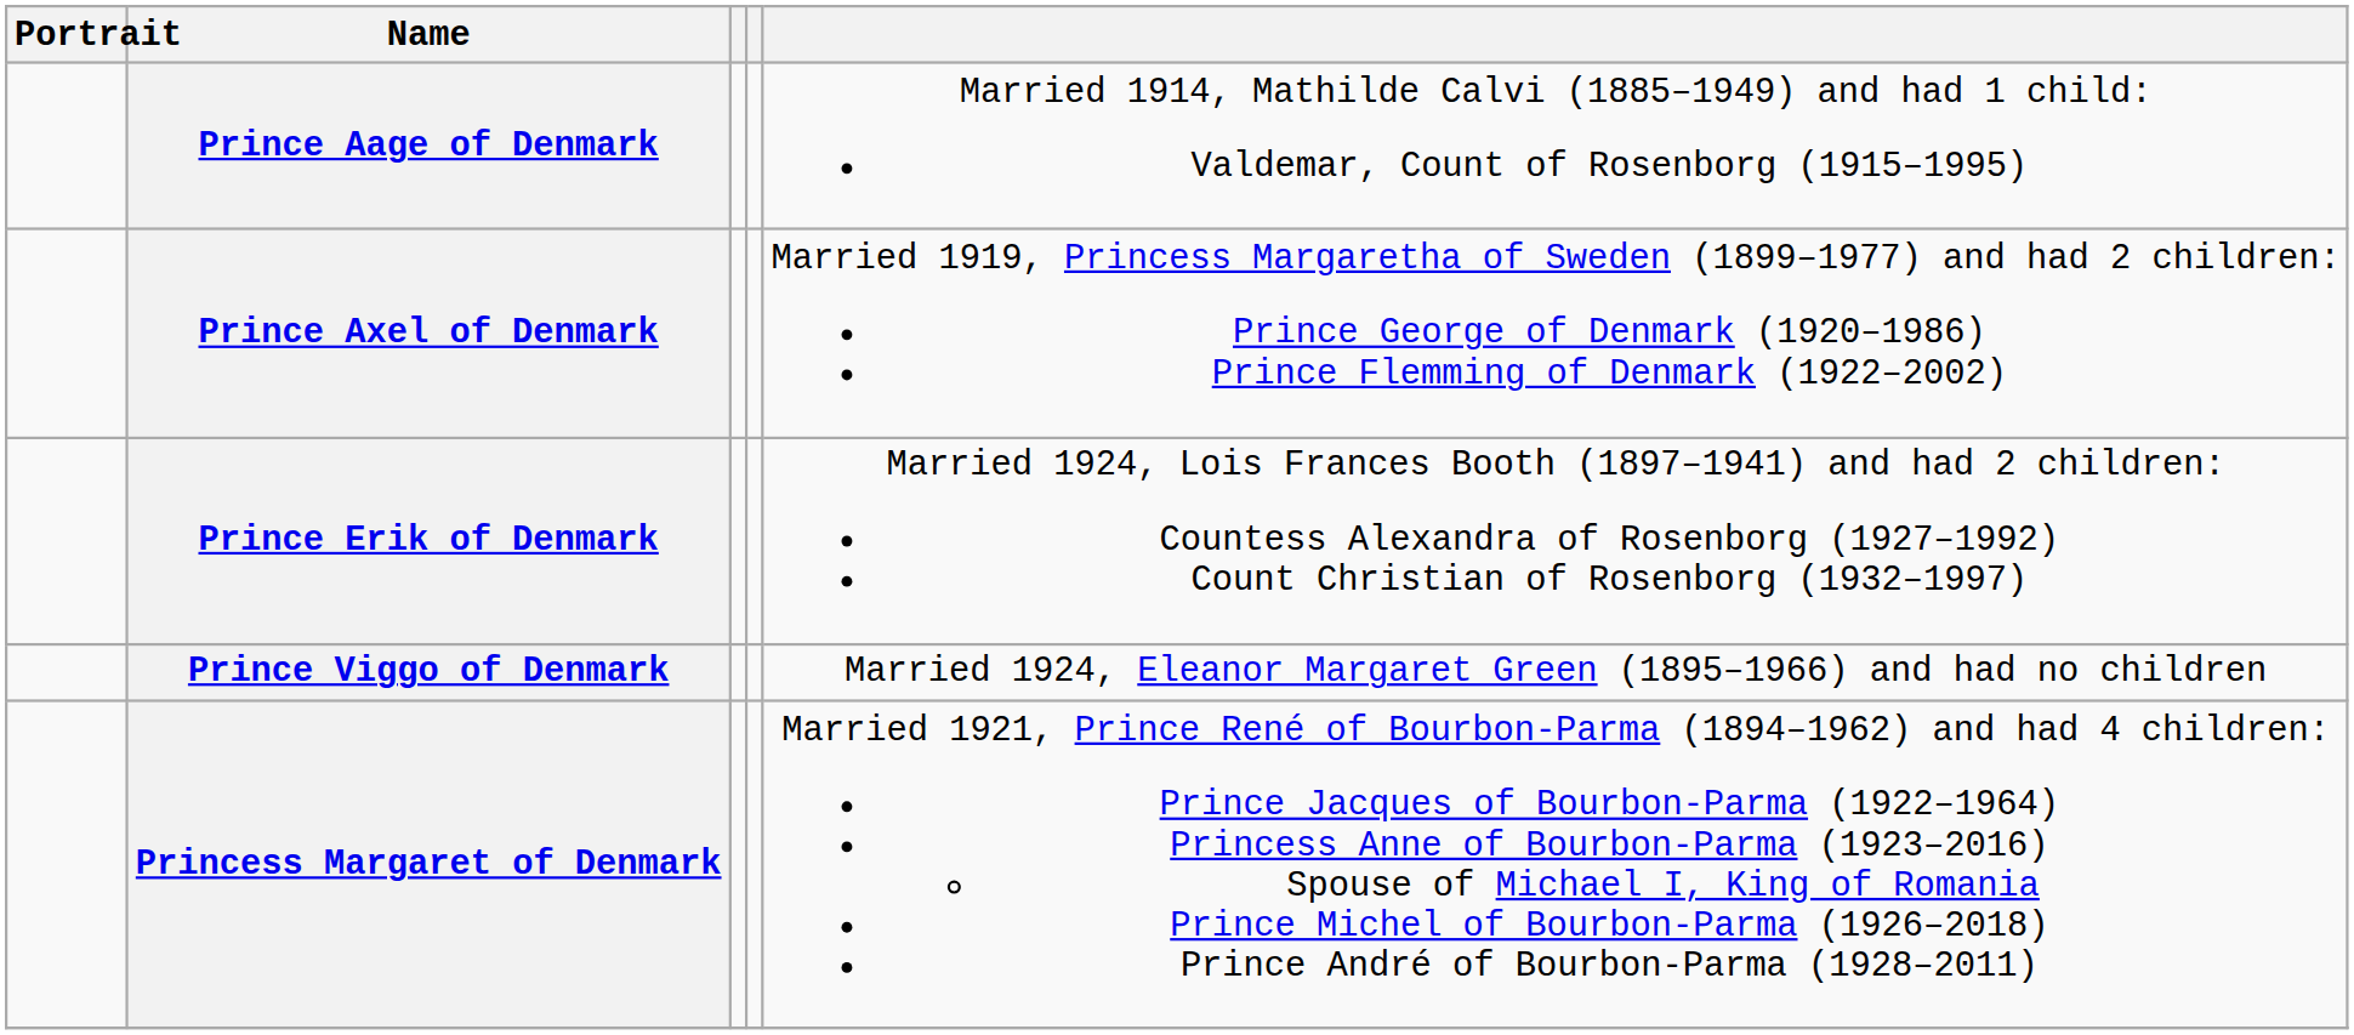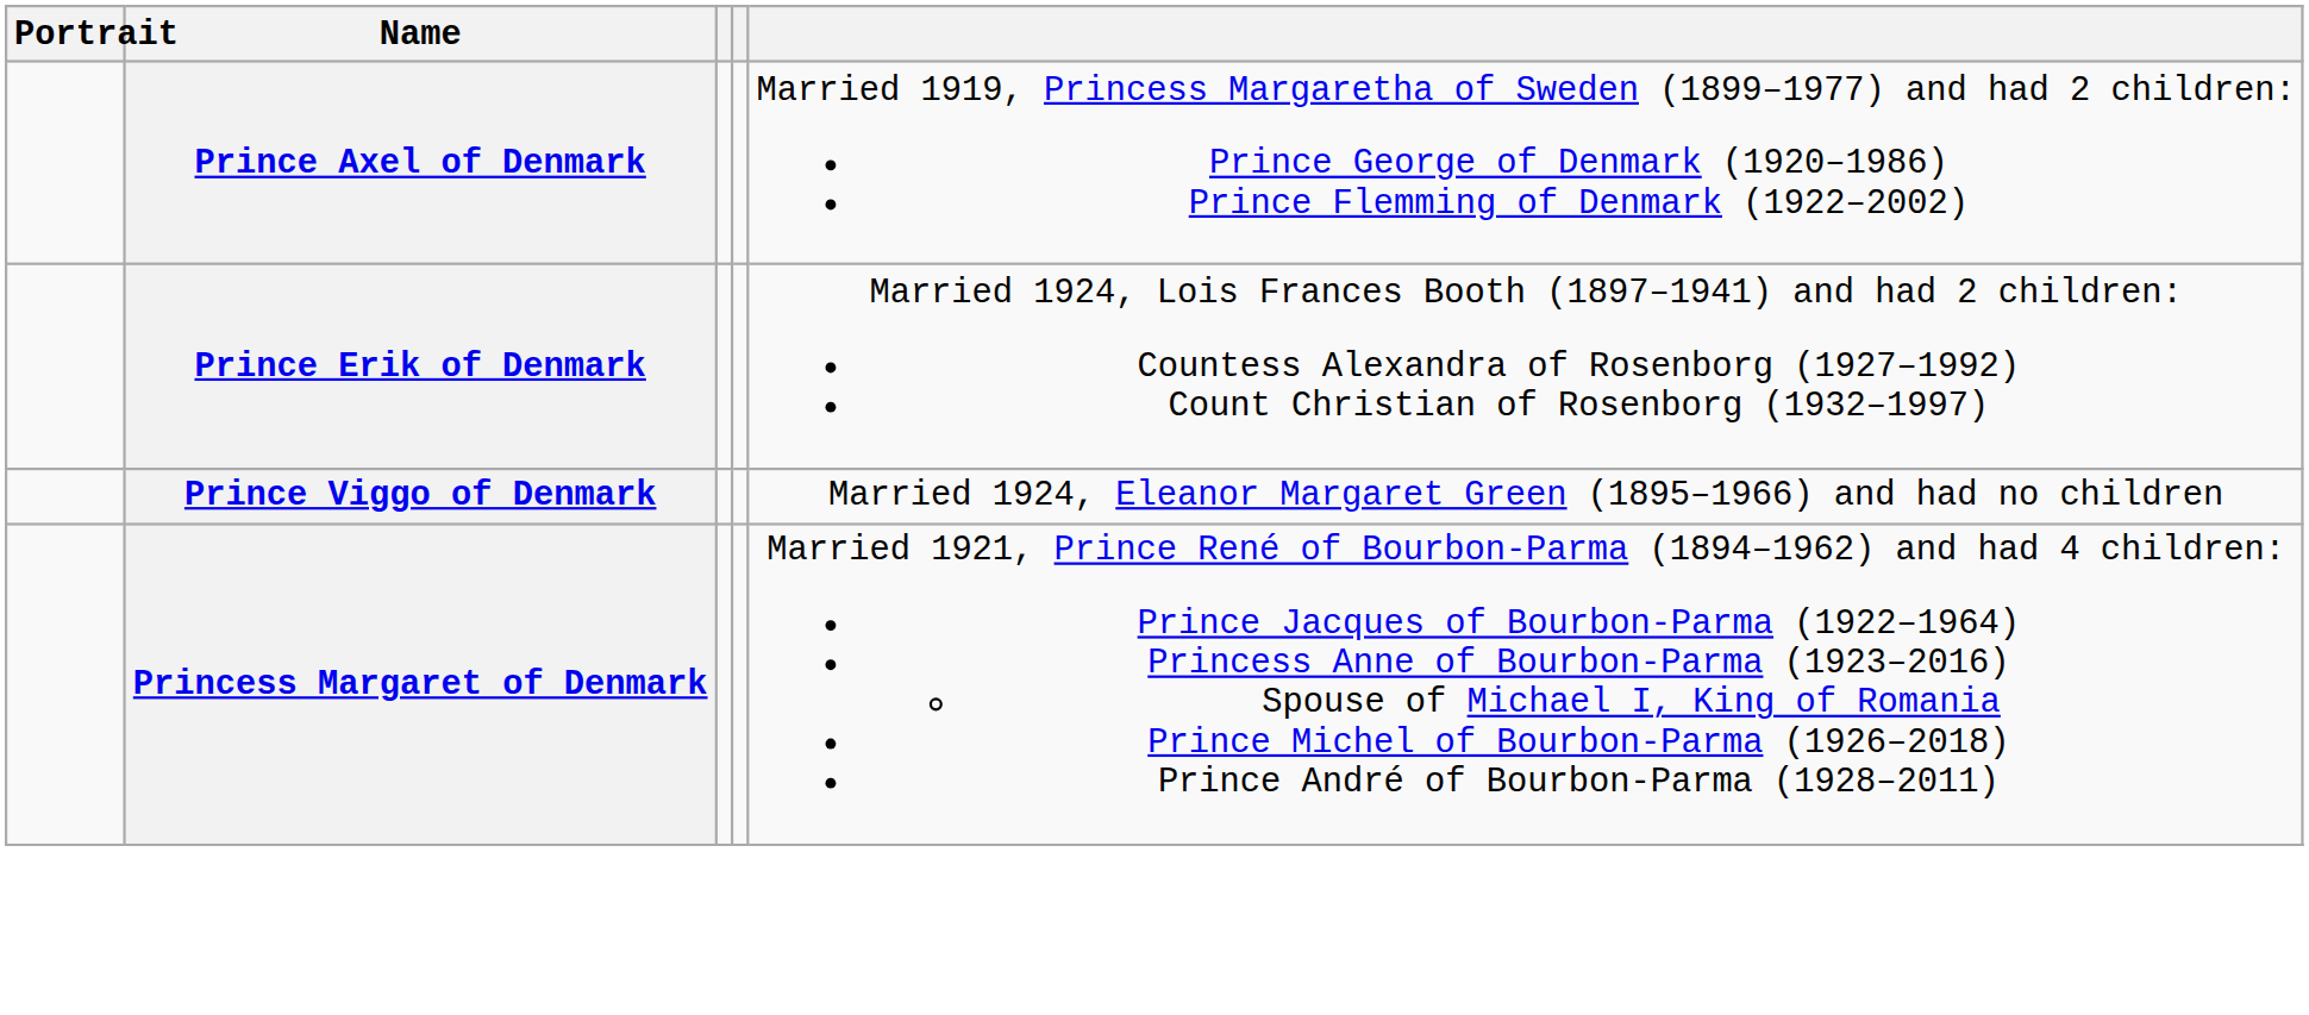- row: Prince Aage of Denmark | Married 1914, Mathilde Calvi (1885–1949) and had 1 child: Valdemar, Count of Rosenborg (1915–1995)
